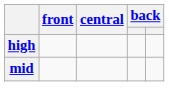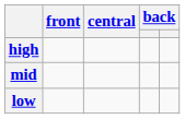+ row: low
